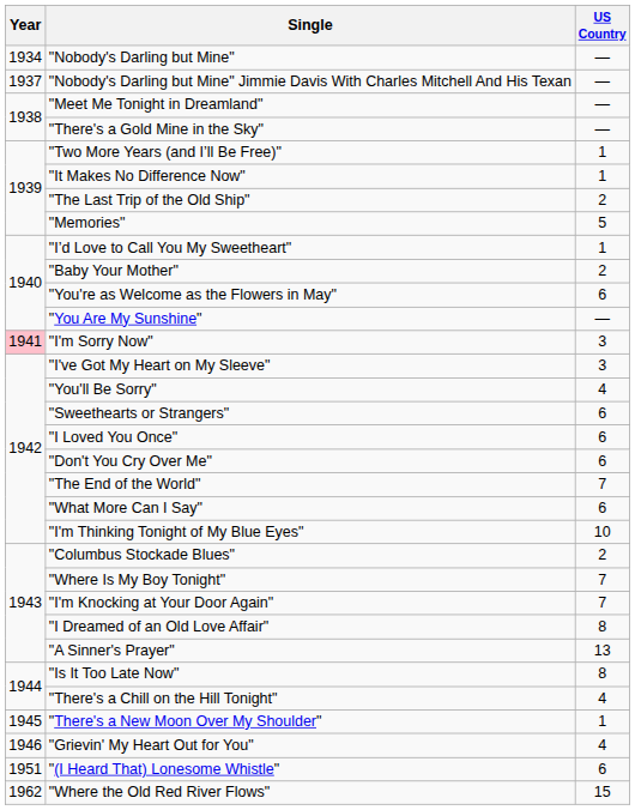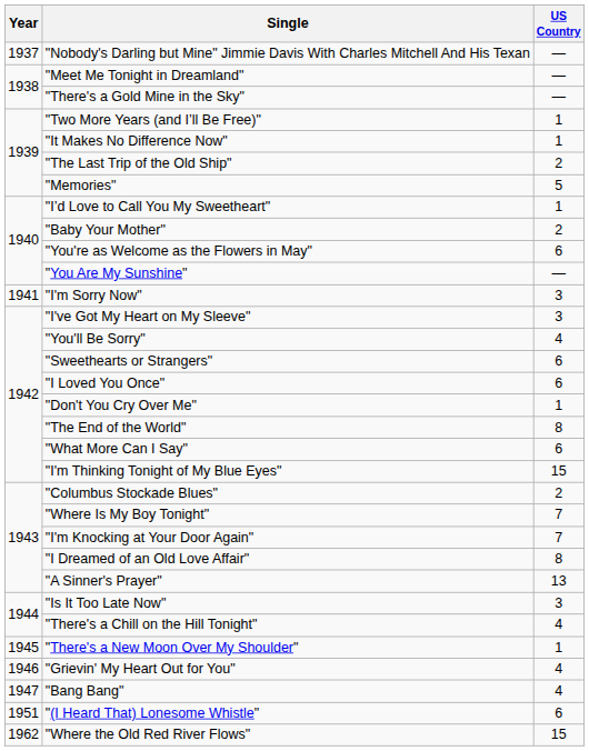- row: 1934 | "Nobody's Darling but Mine" | —
"I'm Sorry Now" | Year: pink background -> no background
"Don't You Cry Over Me" | US Country: 6 -> 1
"The End of the World" | US Country: 7 -> 8
"I'm Thinking Tonight of My Blue Eyes" | US Country: 10 -> 15
"Is It Too Late Now" | US Country: 8 -> 3
+ row: 1947 | "Bang Bang" | 4
